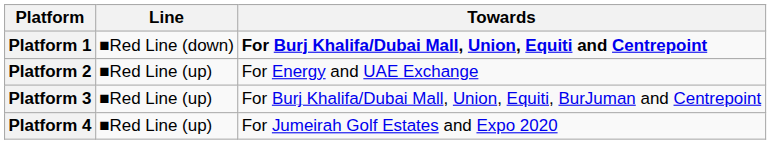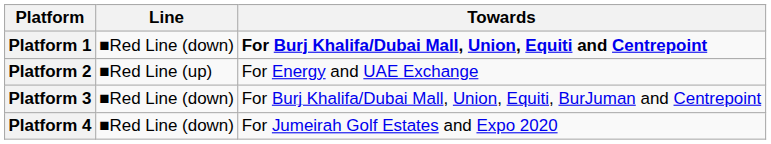Platform 3 | Line: ■Red Line (up) -> ■Red Line (down)
Platform 4 | Line: ■Red Line (up) -> ■Red Line (down)
